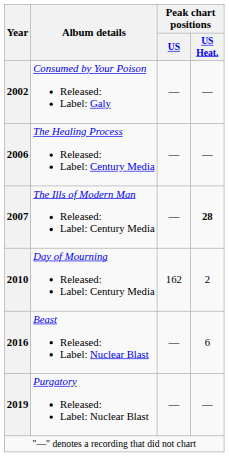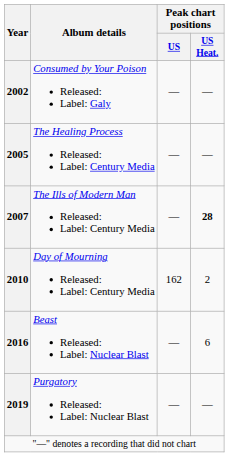The Healing Process Released: Label: Century Media | Year: 2006 -> 2005
